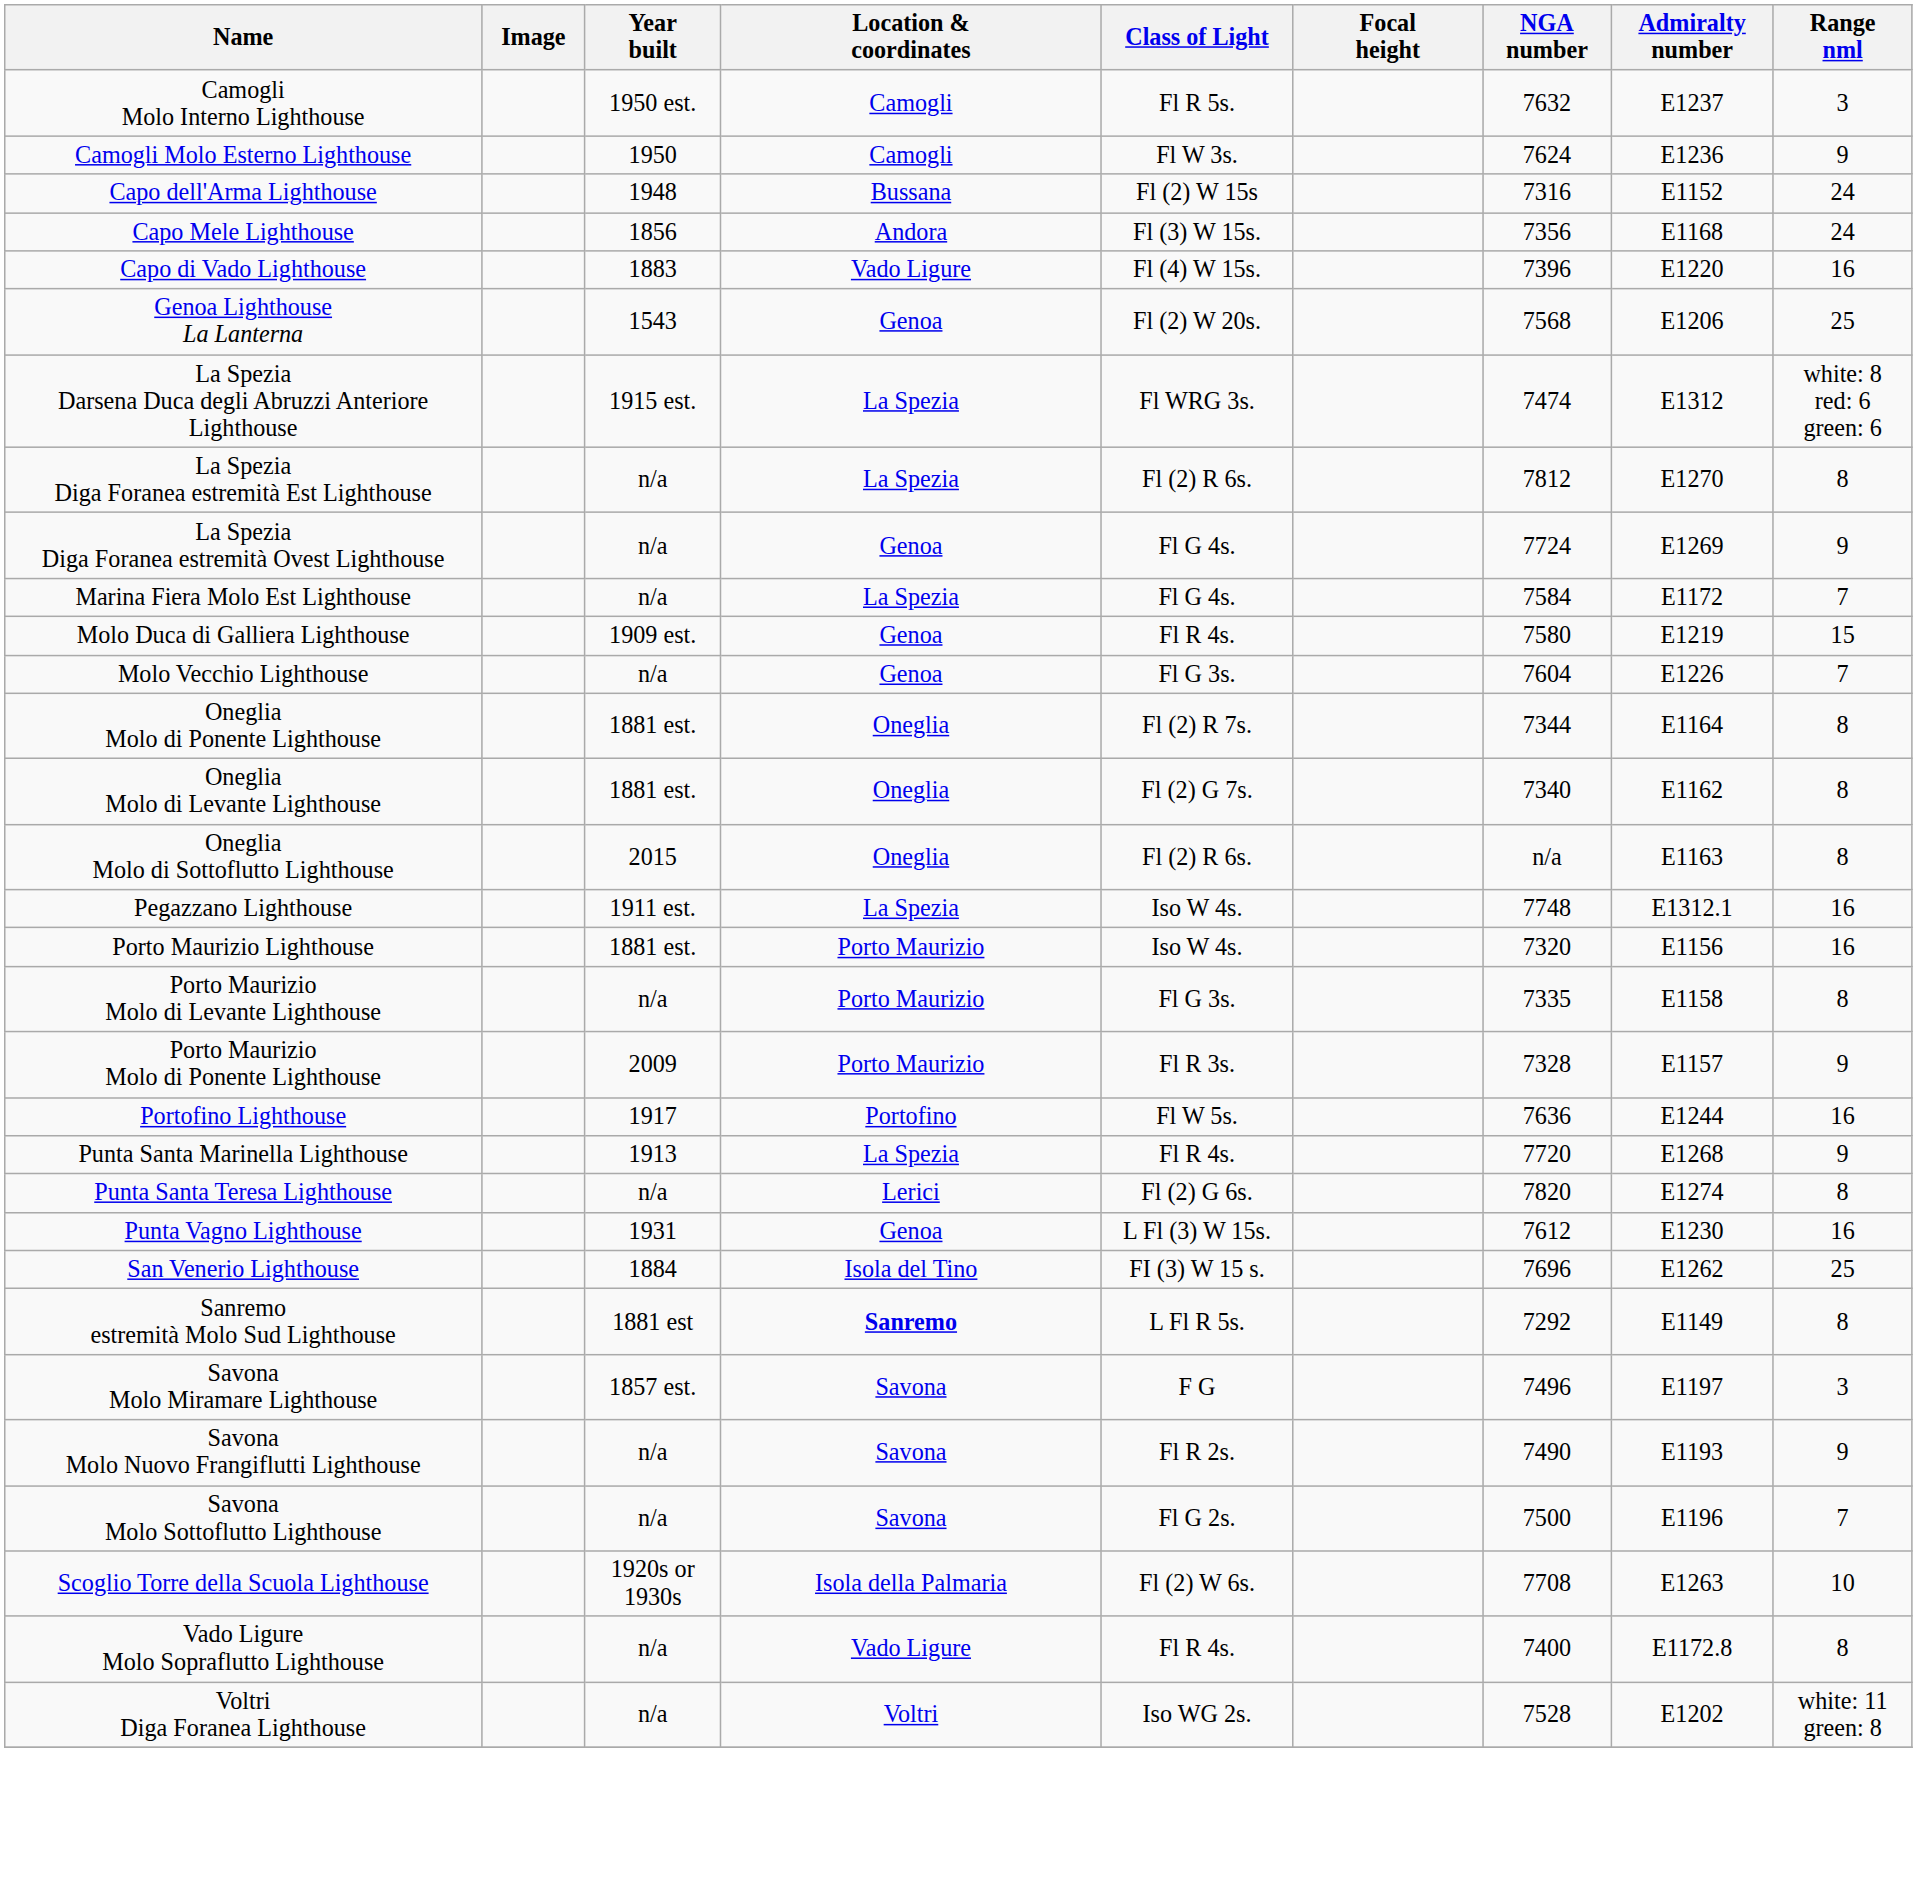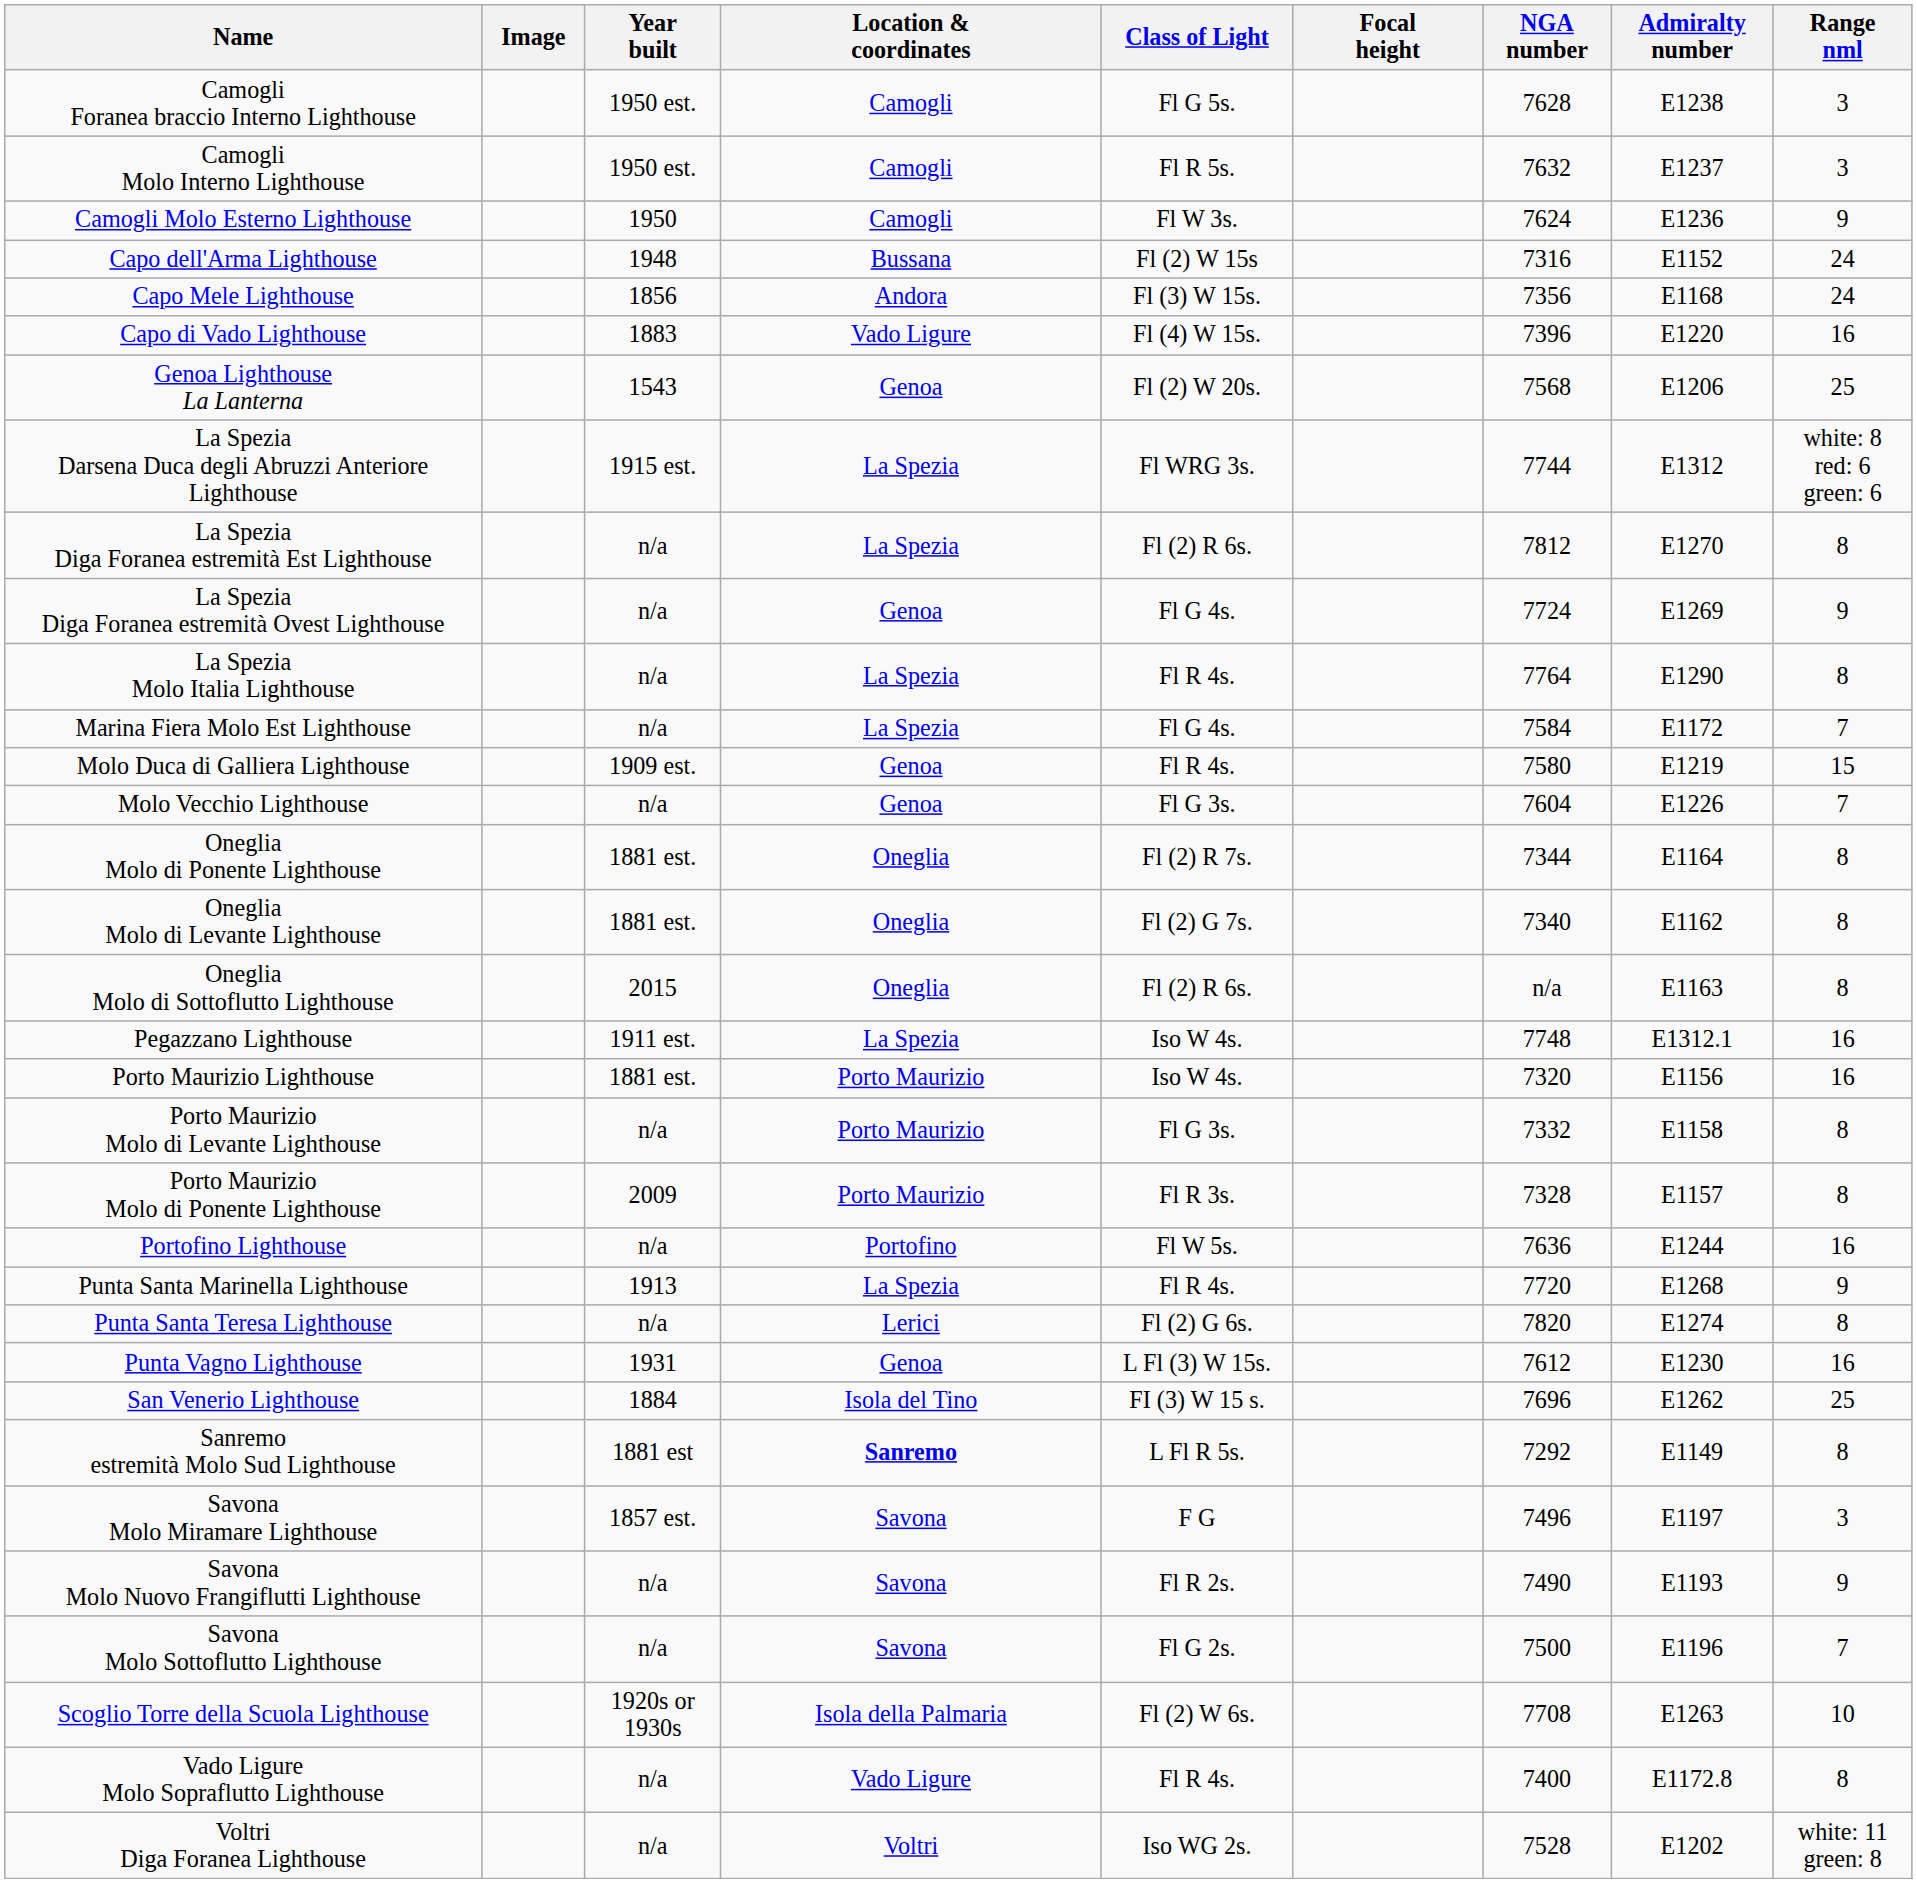+ row: Camogli Foranea braccio Interno Lighthouse | 1950 est. | Camogli | Fl G 5s. | 7628 | E1238 | 3
La Spezia Darsena Duca degli Abruzzi Anteriore Lighthouse | NGA number: 7474 -> 7744
+ row: La Spezia Molo Italia Lighthouse | n/a | La Spezia | Fl R 4s. | 7764 | E1290 | 8
Porto Maurizio Molo di Levante Lighthouse | NGA number: 7335 -> 7332
Porto Maurizio Molo di Ponente Lighthouse | Range nml: 9 -> 8
Portofino Lighthouse | Year built: 1917 -> n/a
